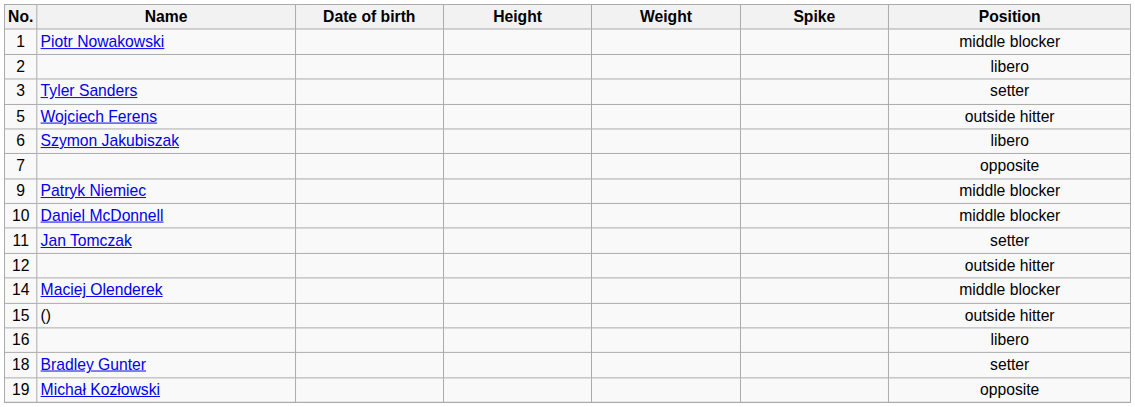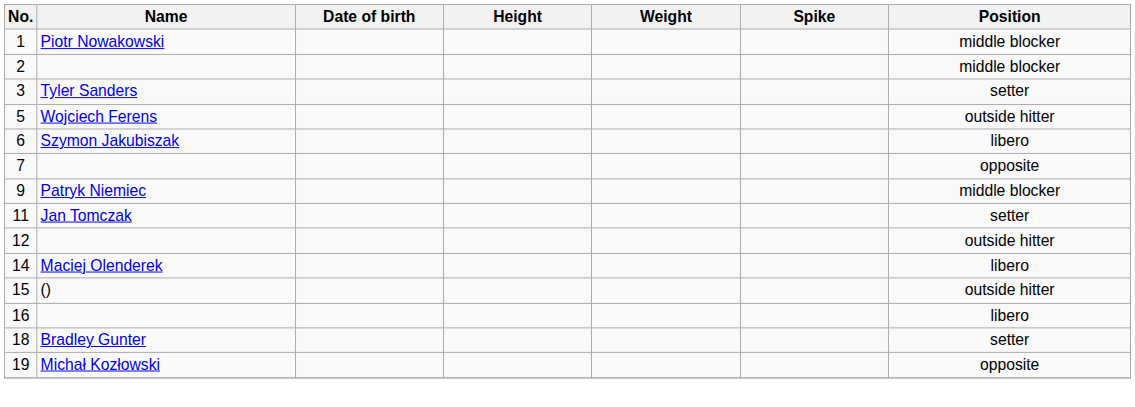2 | Position: libero -> middle blocker
- row: 10 | Daniel McDonnell | middle blocker
14 | Position: middle blocker -> libero
